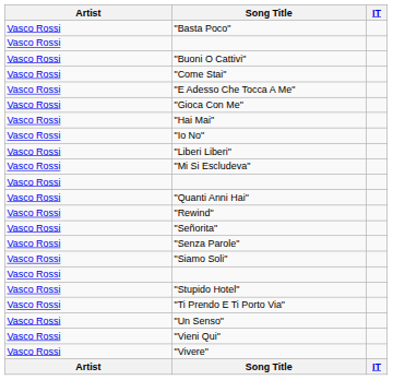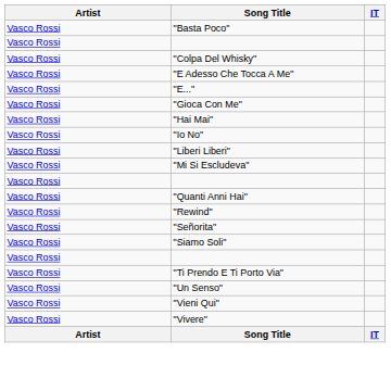- row: Vasco Rossi | "Buoni O Cattivi"
+ row: Vasco Rossi | "Colpa Del Whisky"
- row: Vasco Rossi | "Come Stai"
+ row: Vasco Rossi | "E..."
- row: Vasco Rossi | "Senza Parole"
- row: Vasco Rossi | "Stupido Hotel"
